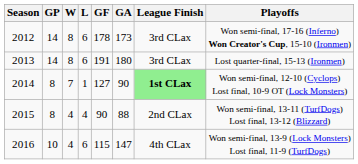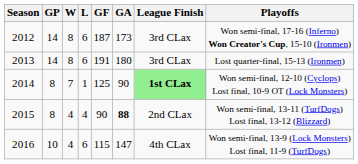2012 | GF: 178 -> 187
2014 | GF: 127 -> 125
2015 | GA: normal -> bold
